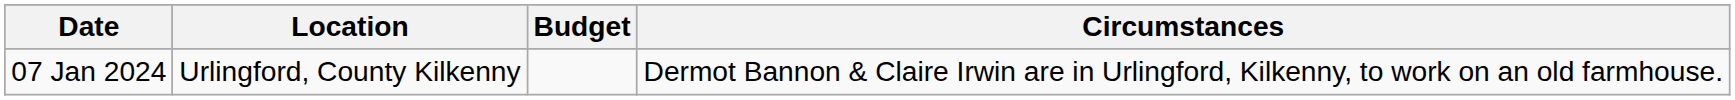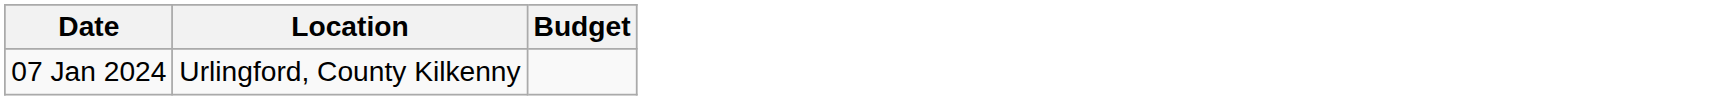- column: Circumstances | Dermot Bannon & Claire Irwin are in Urlingford, Kilkenny, to work on an old farmhouse.
